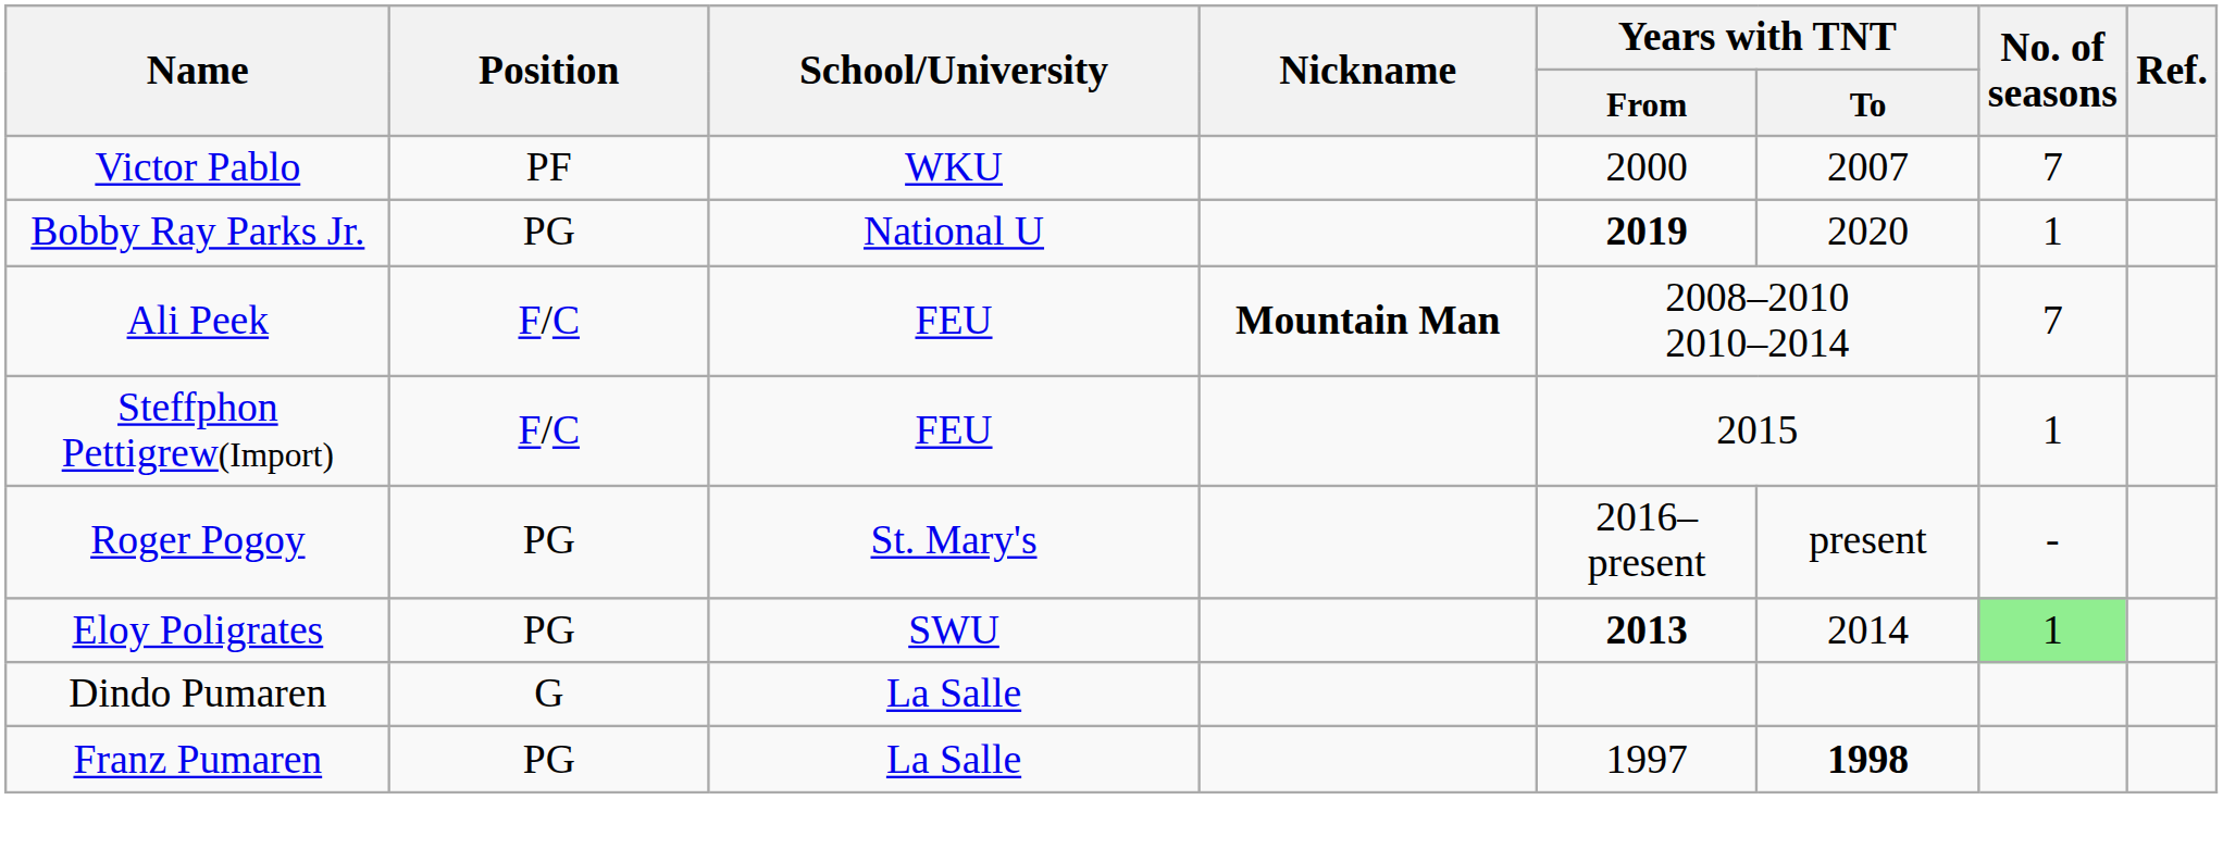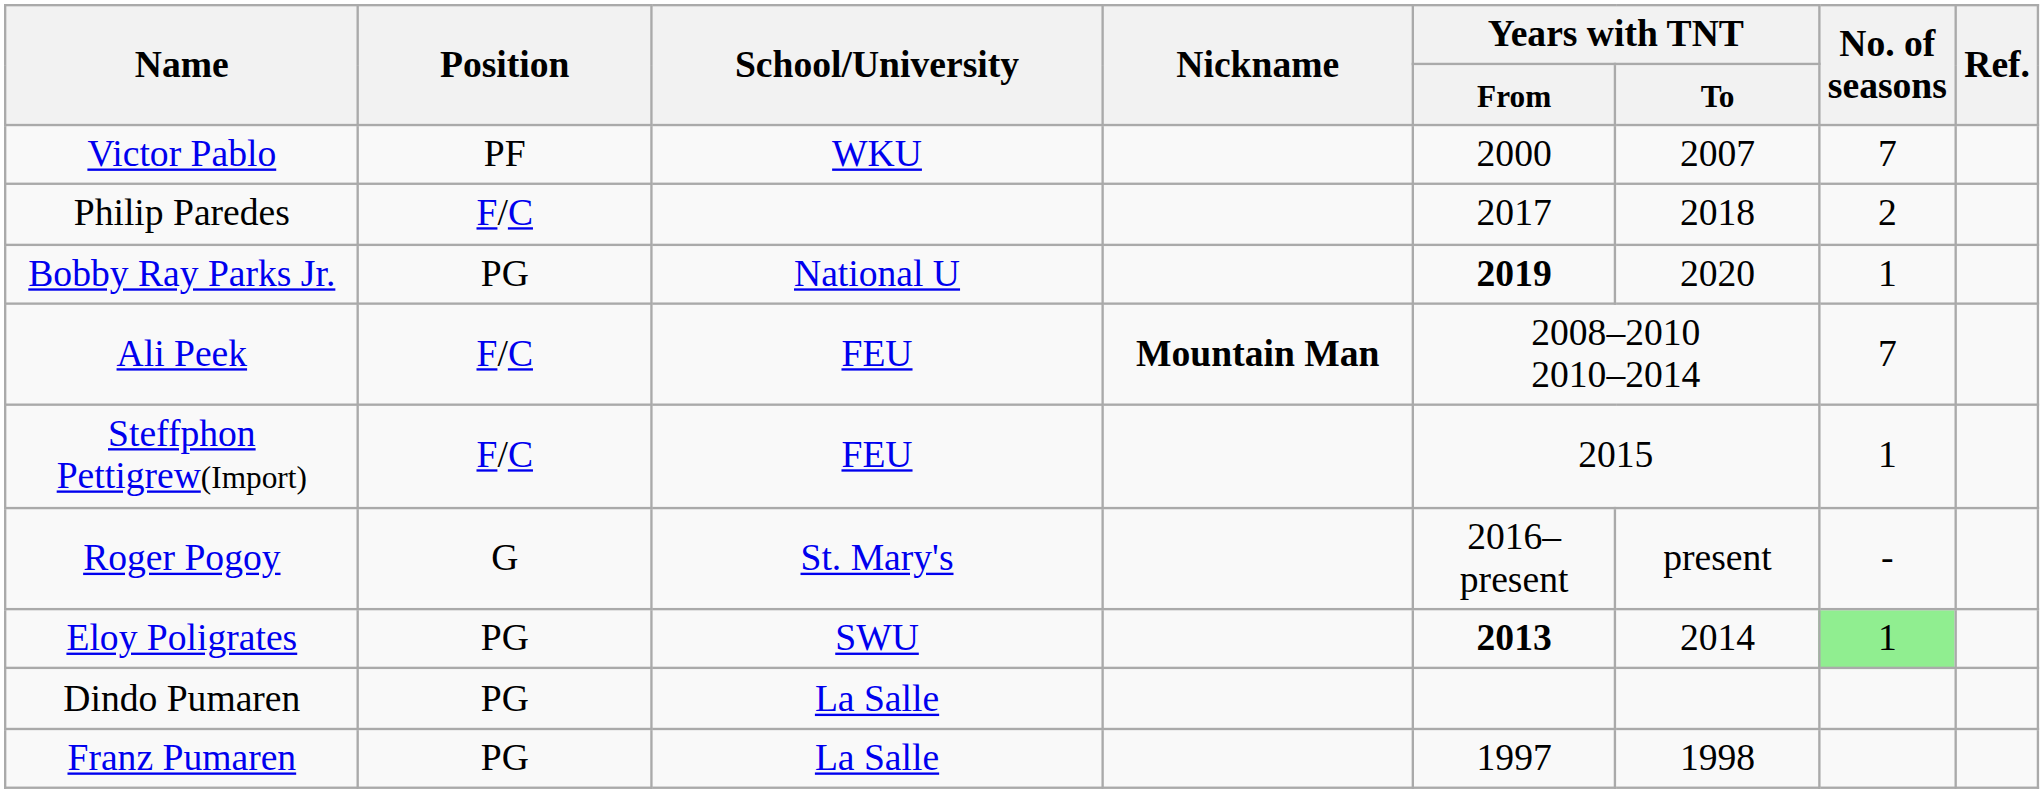+ row: Philip Paredes | F/C | 2017 | 2018 | 2
Roger Pogoy | Position: PG -> G
Dindo Pumaren | Position: G -> PG
Franz Pumaren | Years with TNT / To: bold -> normal
